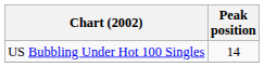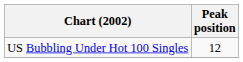US Bubbling Under Hot 100 Singles | Peak position: 14 -> 12
